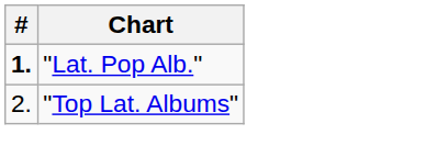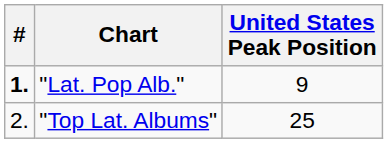+ column: United States Peak Position | 9 | 25
